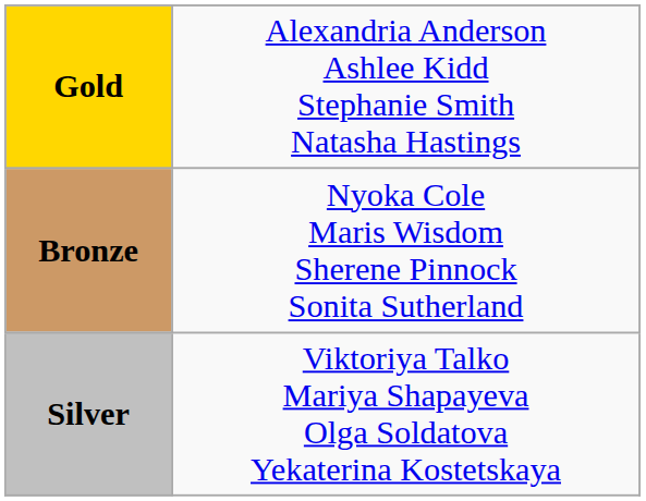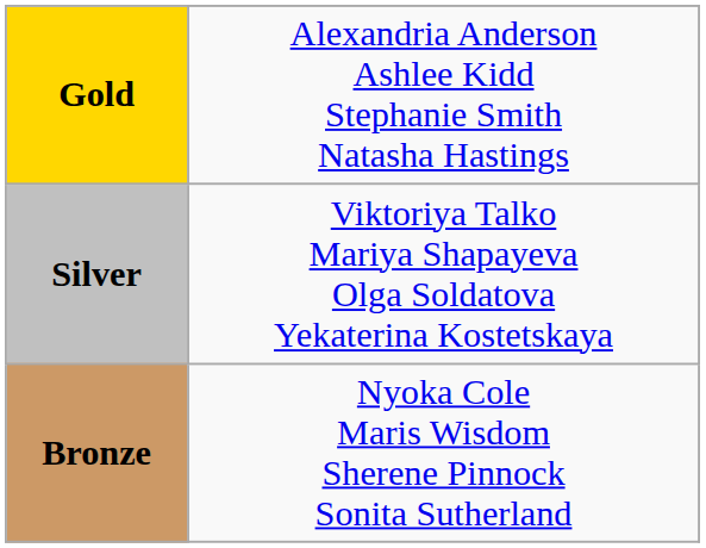rows swapped: Silver <-> Bronze
